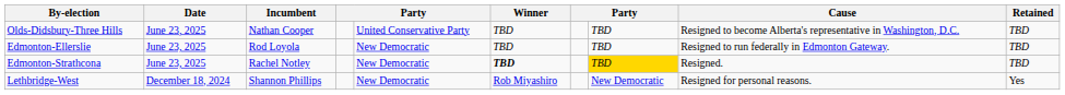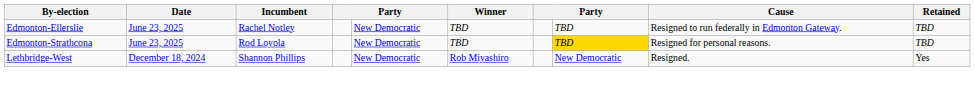- row: Olds-Didsbury-Three Hills | June 23, 2025 | Nathan Cooper | United Conservative Party | TBD | TBD | Resigned to become Alberta's representative in Washington, D.C. | TBD
Edmonton-Ellerslie | Incumbent: Rod Loyola -> Rachel Notley
Edmonton-Strathcona | Incumbent: Rachel Notley -> Rod Loyola
Edmonton-Strathcona | Winner: bold -> normal
Edmonton-Strathcona | Cause: Resigned. -> Resigned for personal reasons.
Lethbridge-West | Cause: Resigned for personal reasons. -> Resigned.
